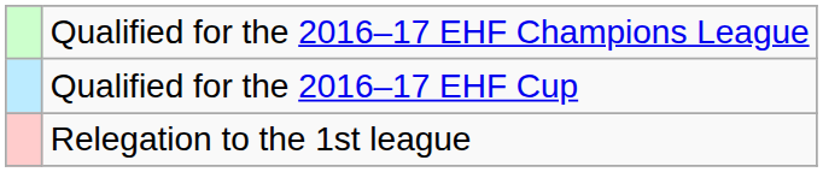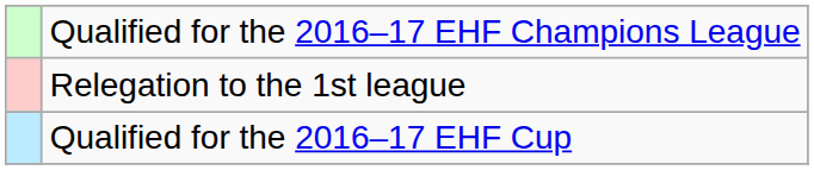rows swapped: Qualified for the 2016–17 EHF Cup <-> Relegation to the 1st league
